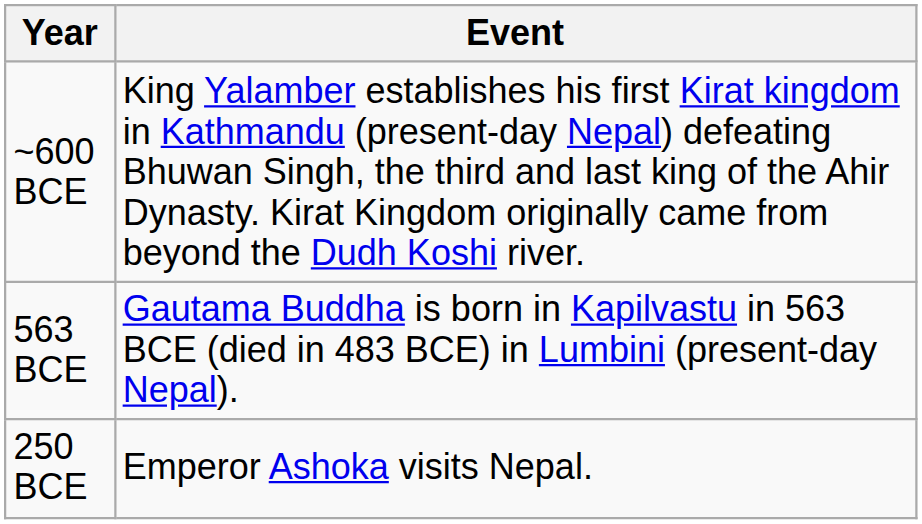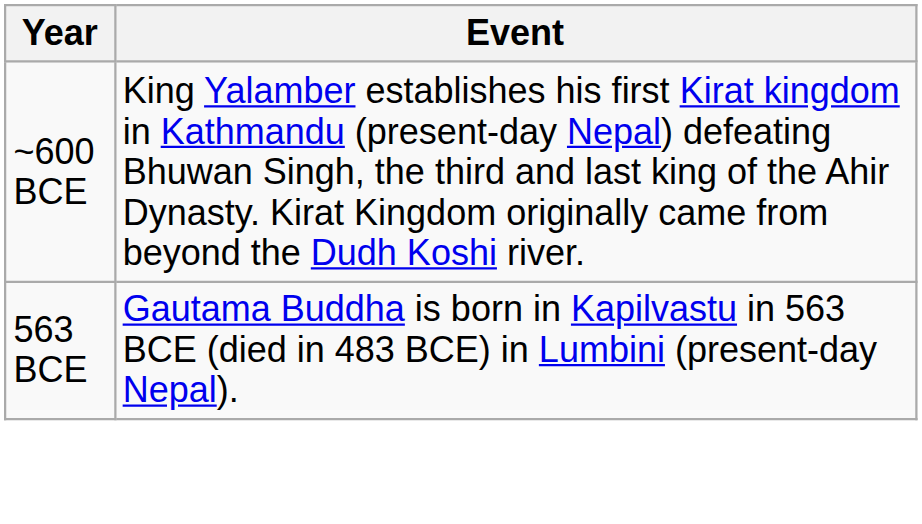- row: 250 BCE | Emperor Ashoka visits Nepal.
